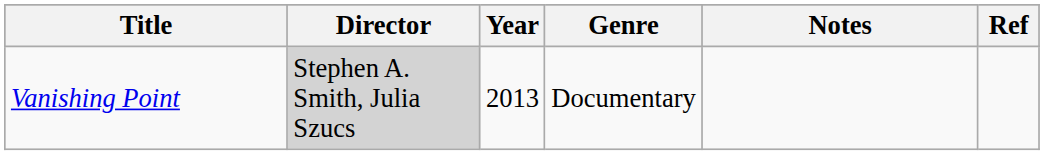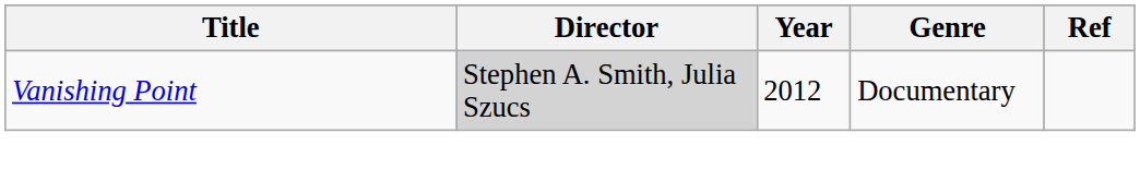- column: Notes
Vanishing Point | Year: 2013 -> 2012
